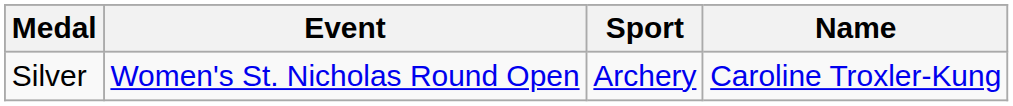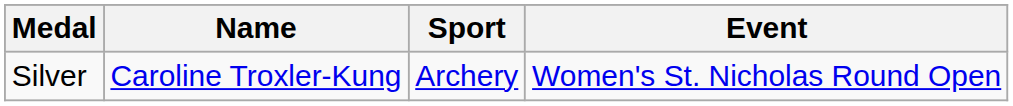columns swapped: Name <-> Event
